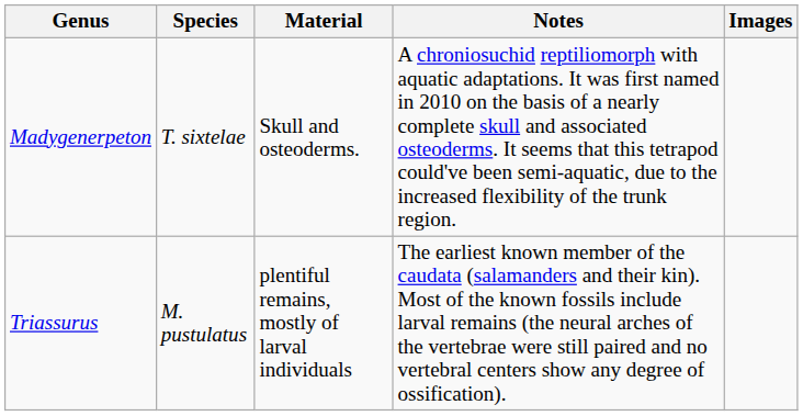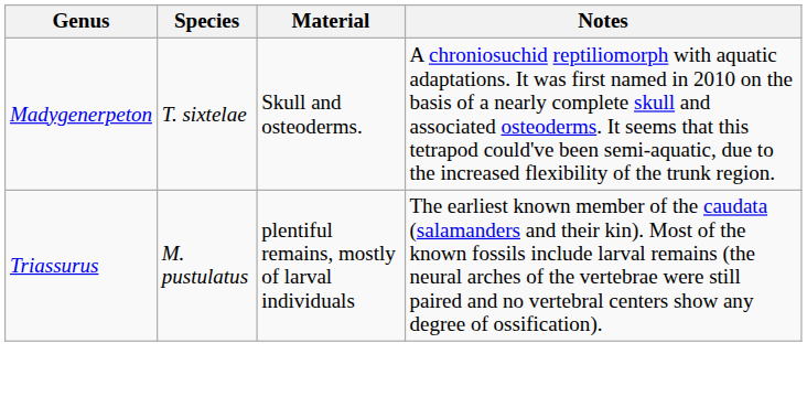- column: Images
